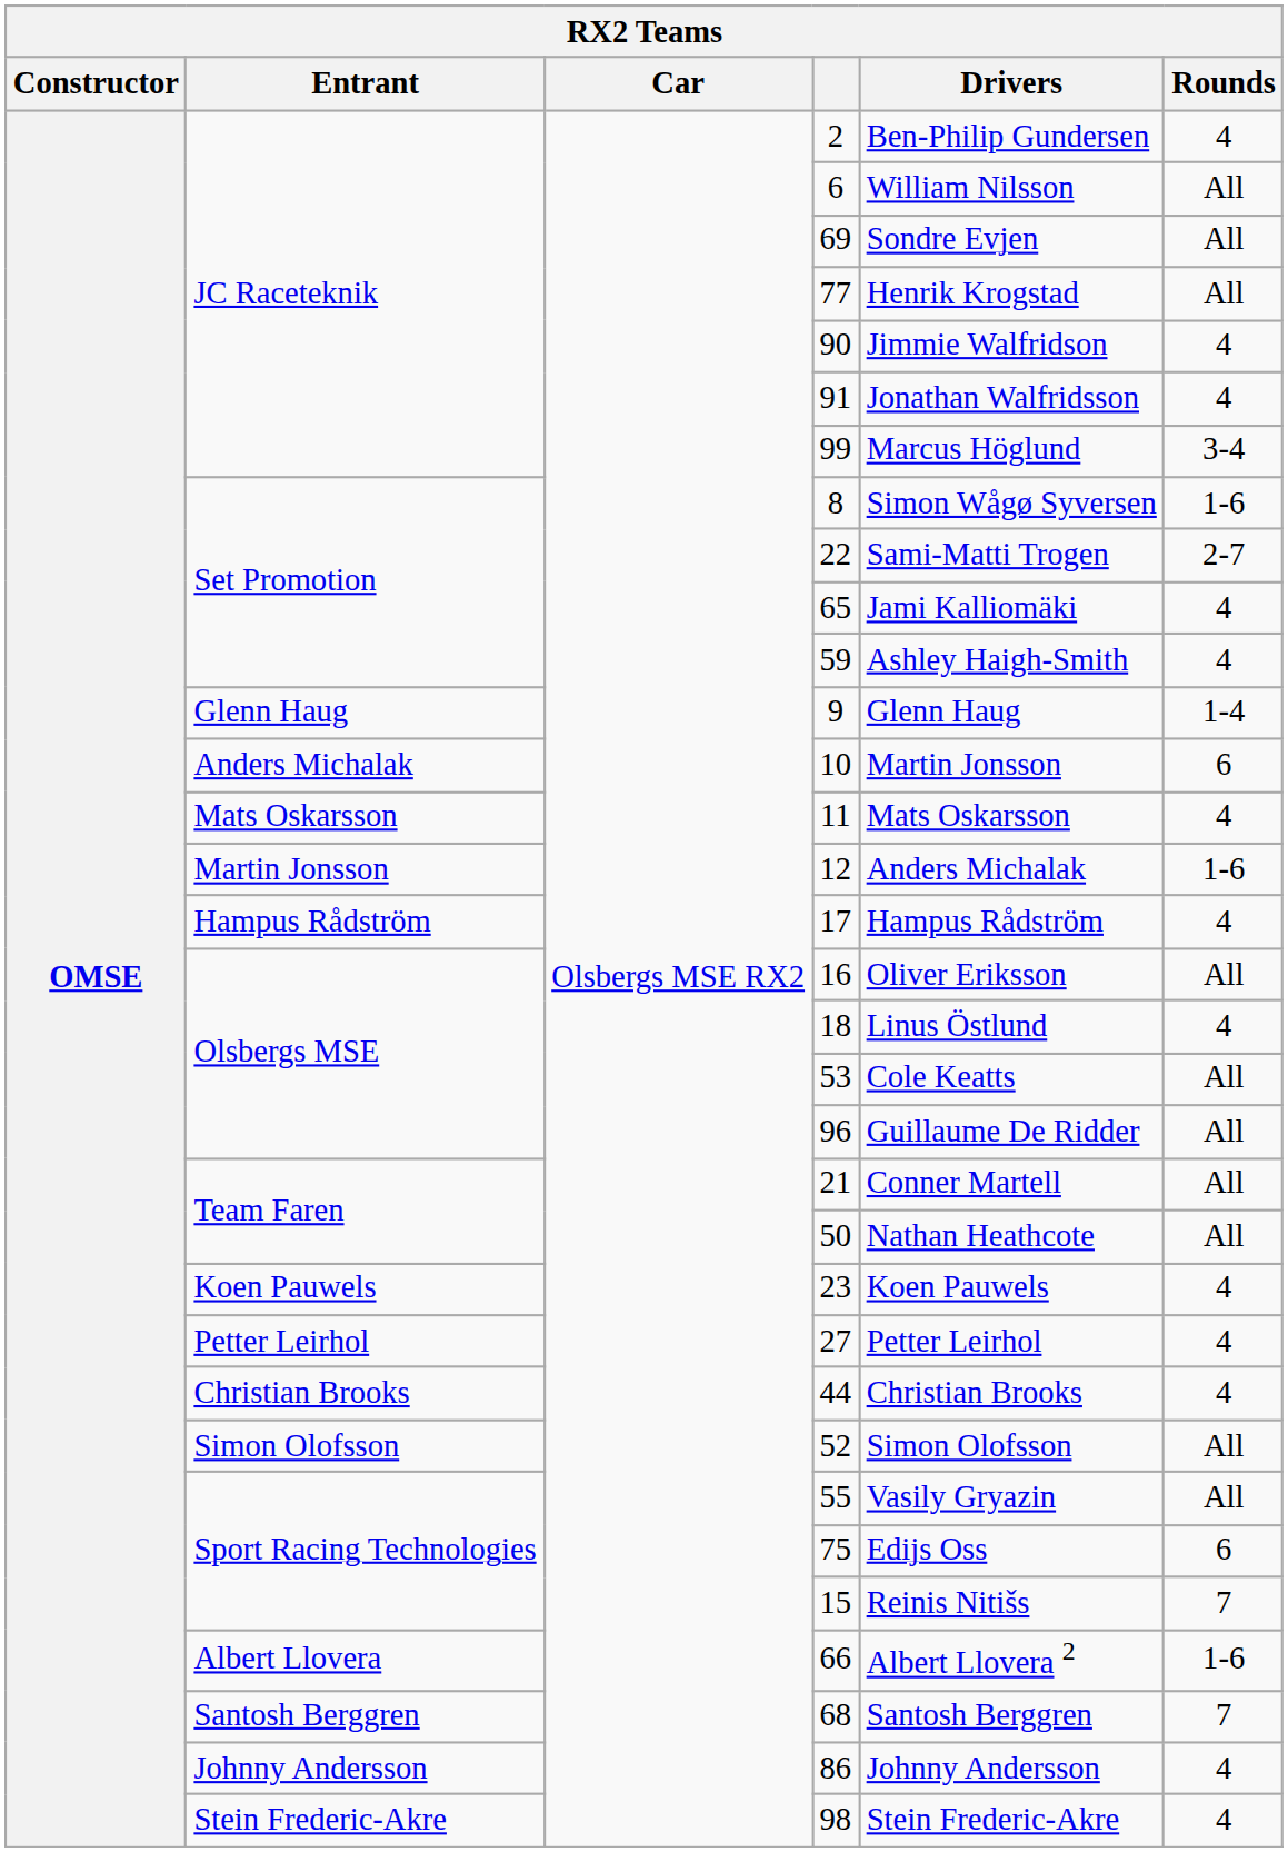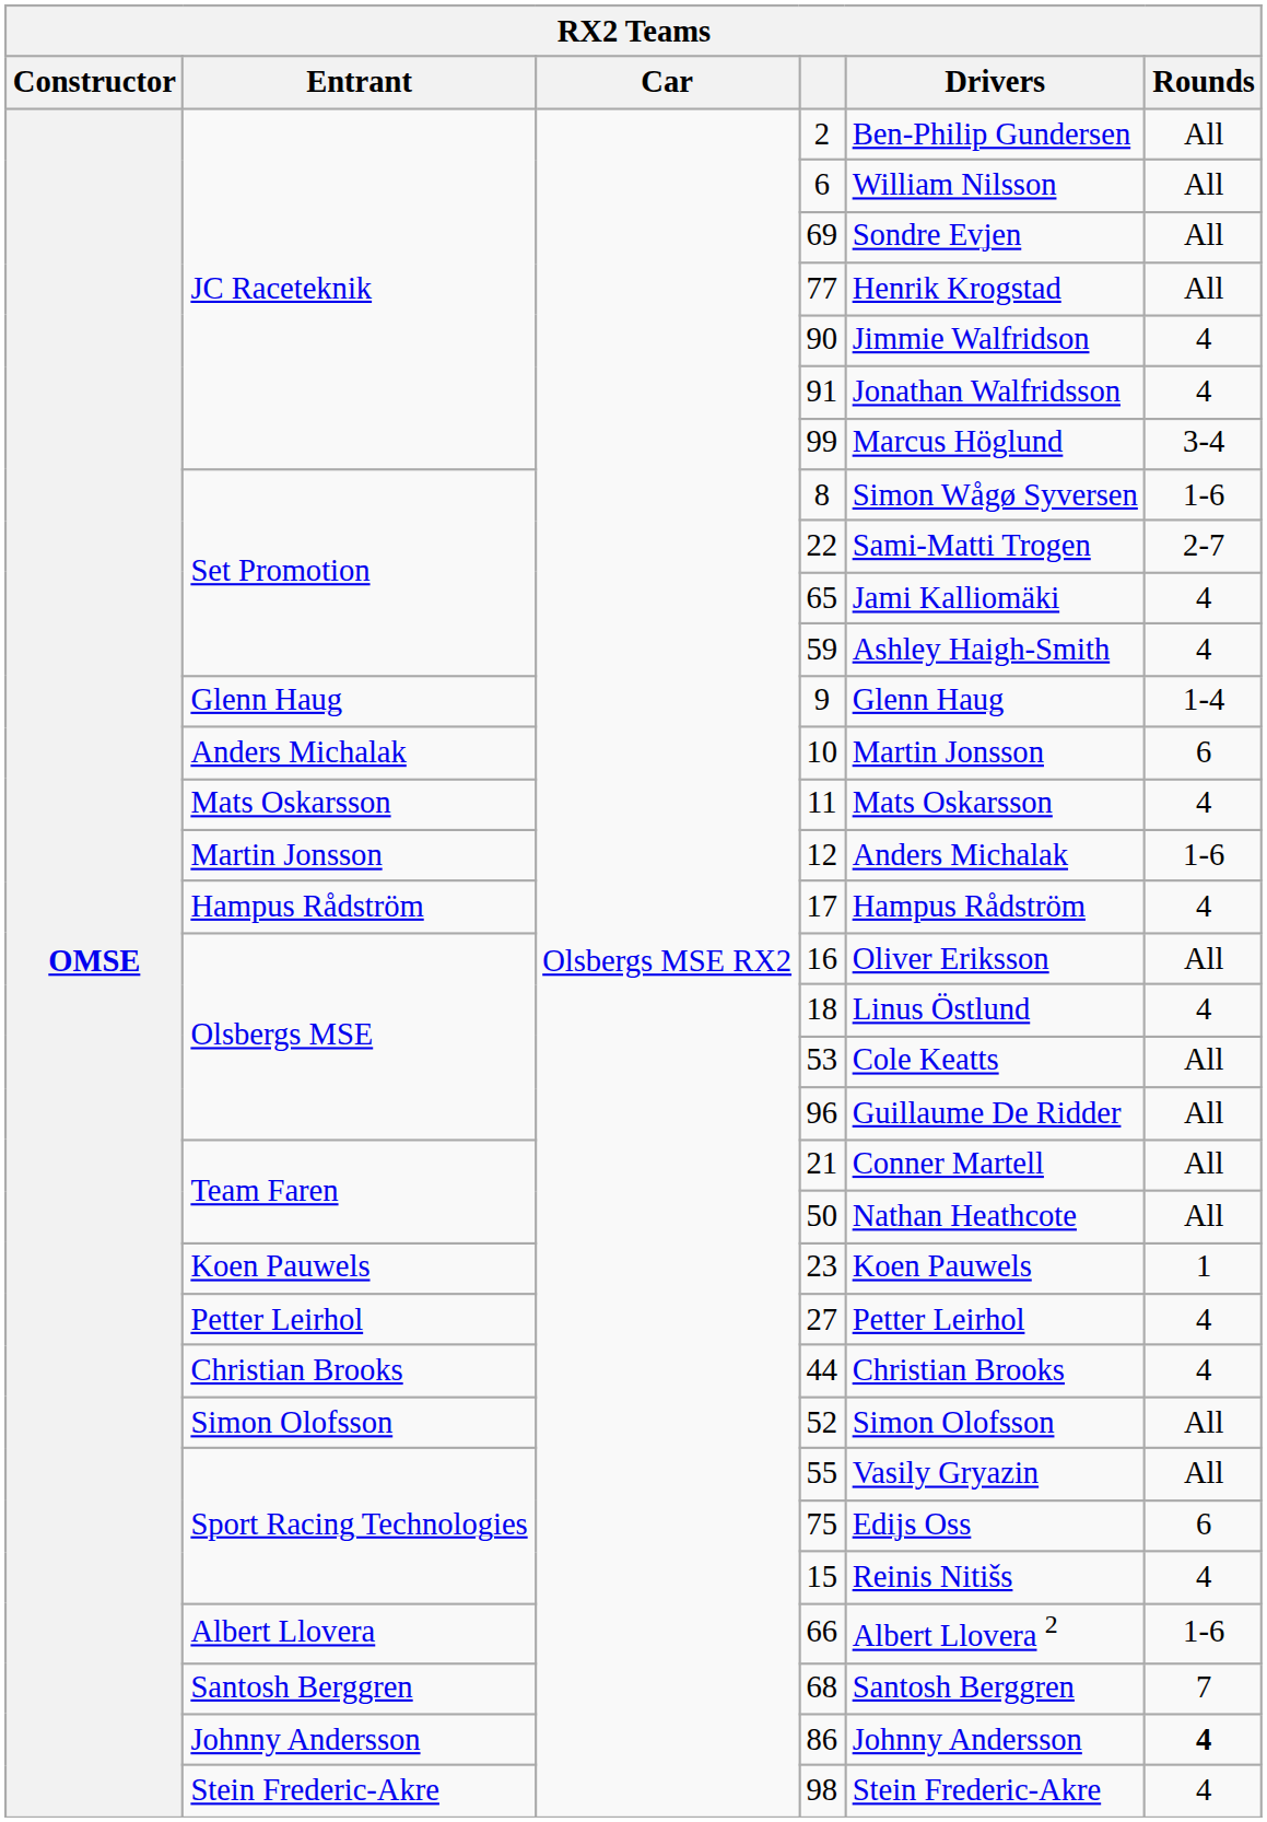2 | Rounds: 4 -> All
23 | Rounds: 4 -> 1
15 | Rounds: 7 -> 4
86 | Rounds: normal -> bold
